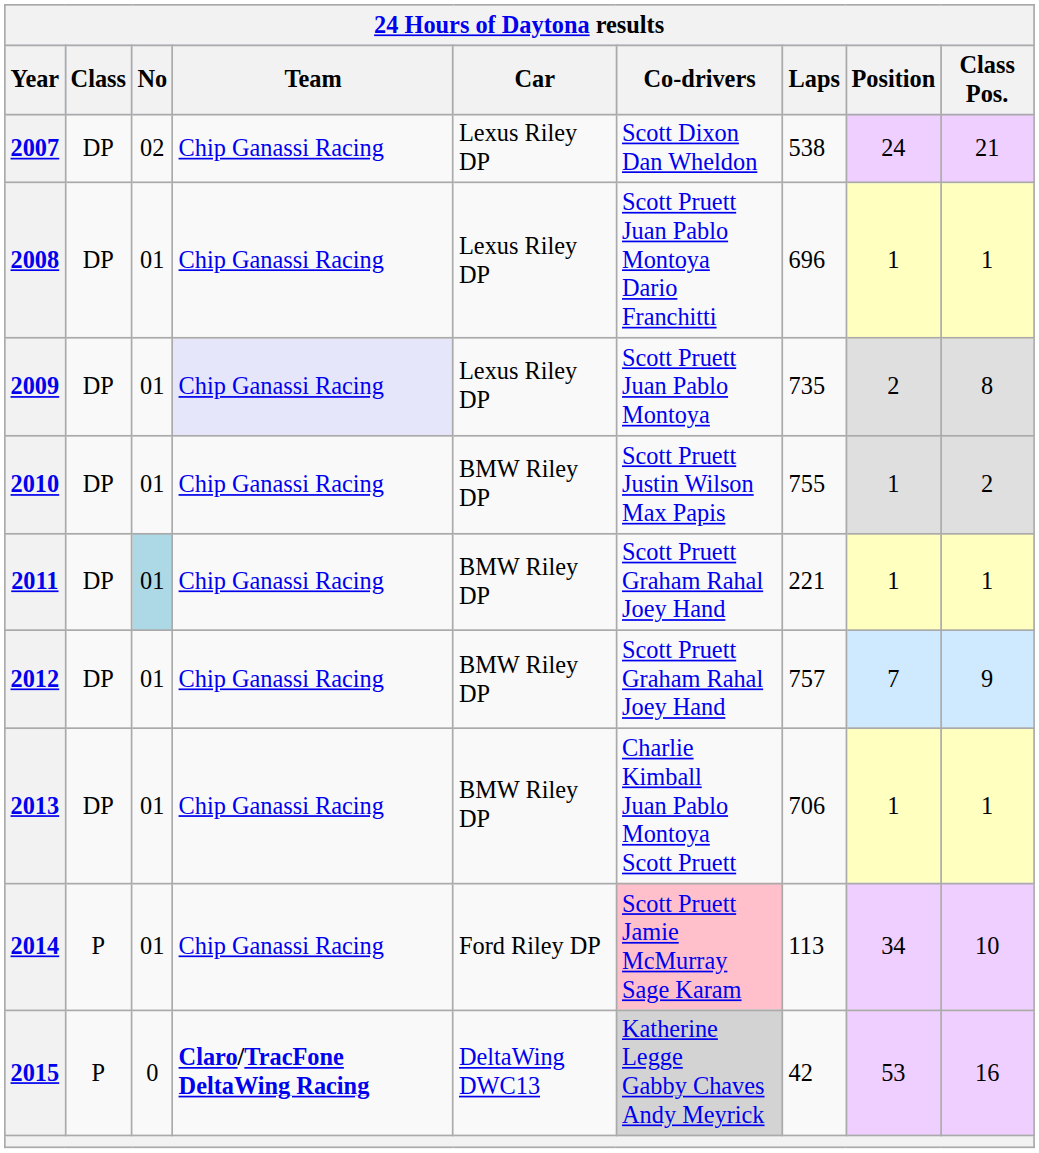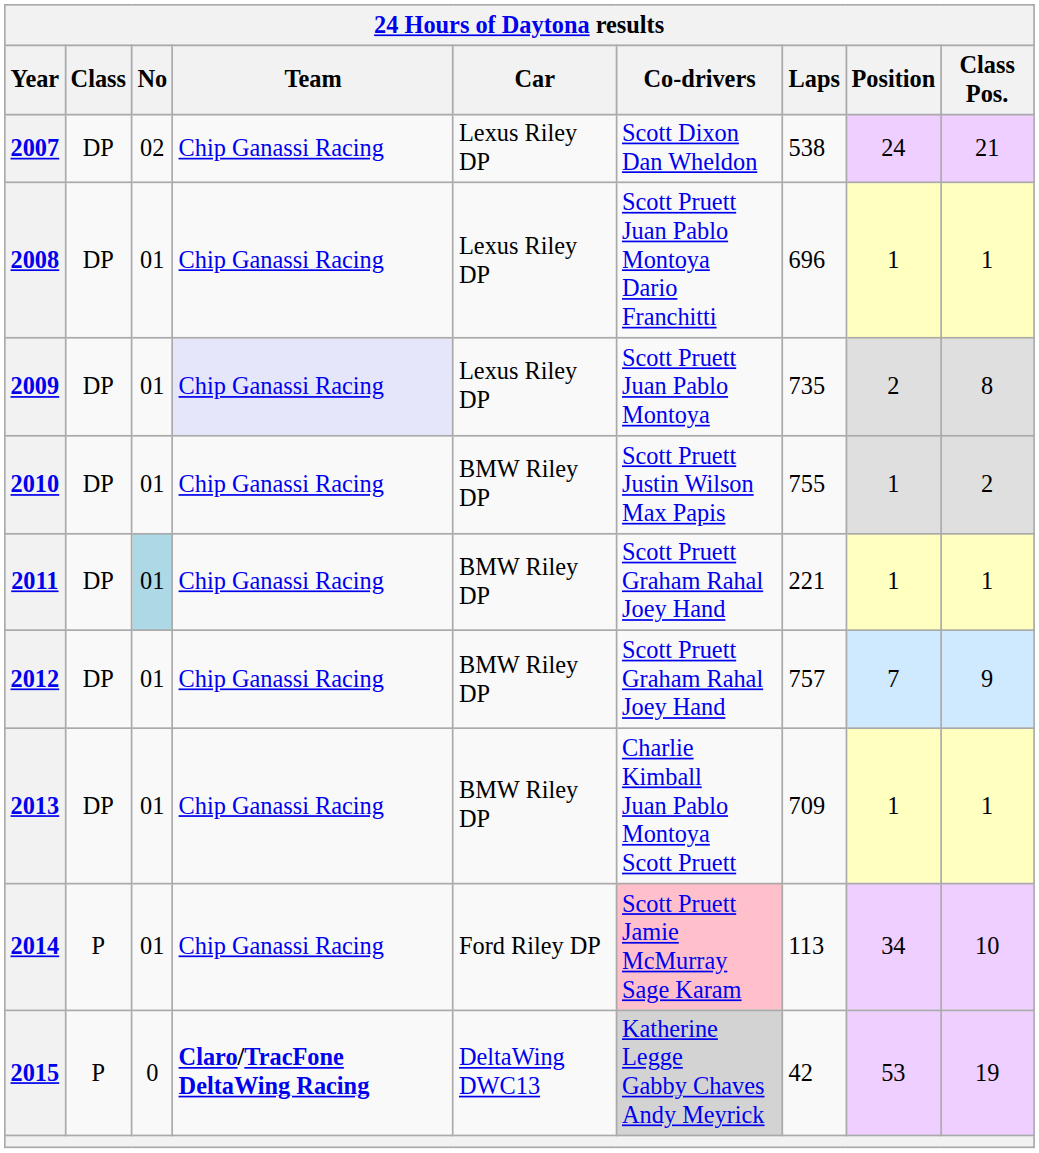2013 | Laps: 706 -> 709
2015 | Class Pos.: 16 -> 19
